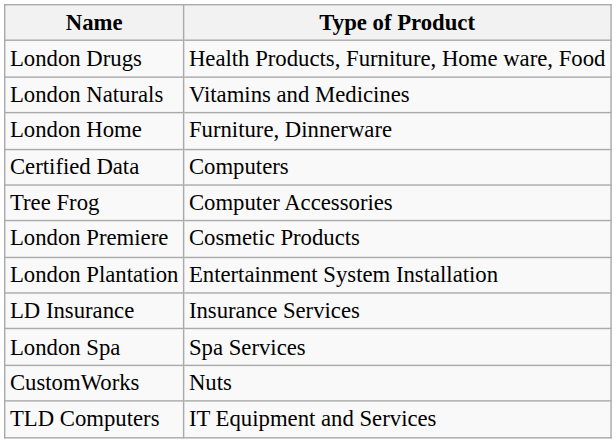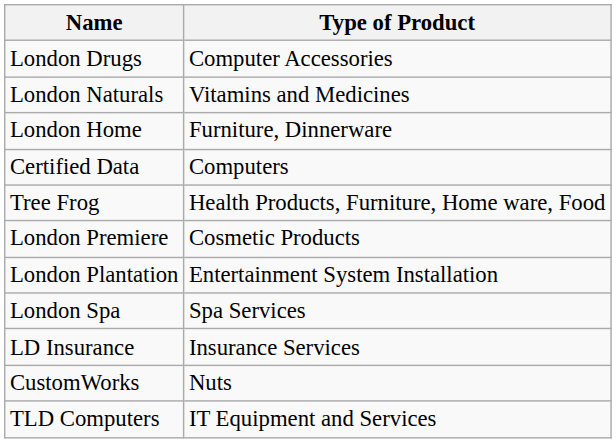London Drugs | Type of Product: Health Products, Furniture, Home ware, Food -> Computer Accessories
Tree Frog | Type of Product: Computer Accessories -> Health Products, Furniture, Home ware, Food
rows swapped: LD Insurance <-> London Spa
